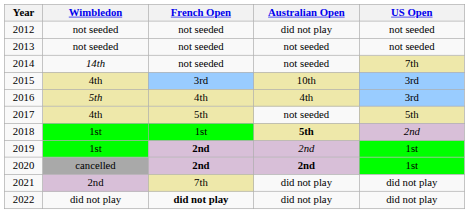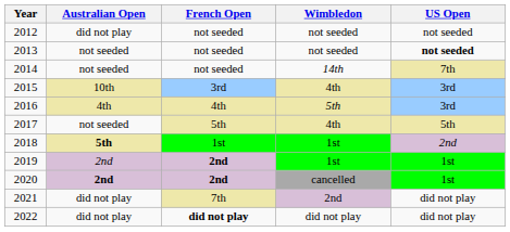columns swapped: Australian Open <-> Wimbledon
2013 | US Open: normal -> bold
